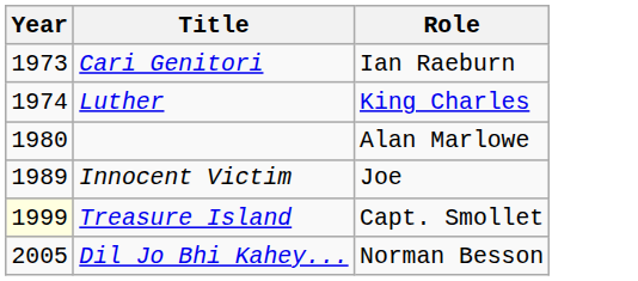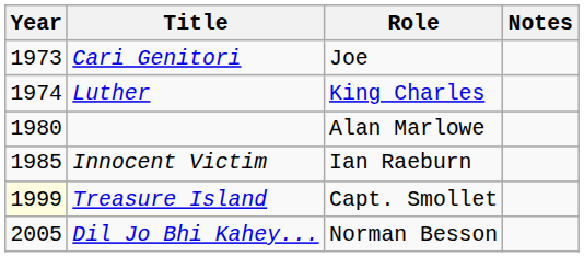+ column: Notes
Cari Genitori | Role: Ian Raeburn -> Joe
Innocent Victim | Year: 1989 -> 1985
Innocent Victim | Role: Joe -> Ian Raeburn
